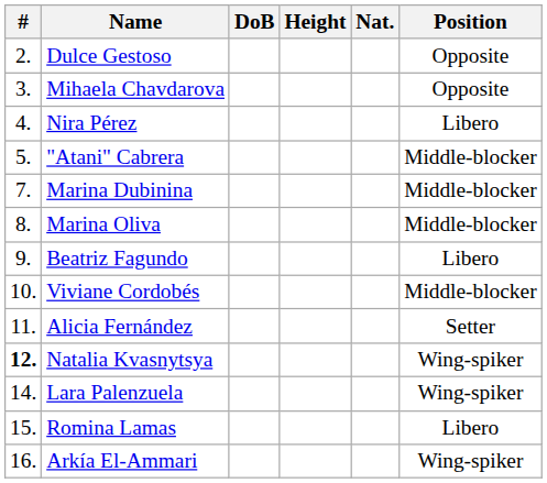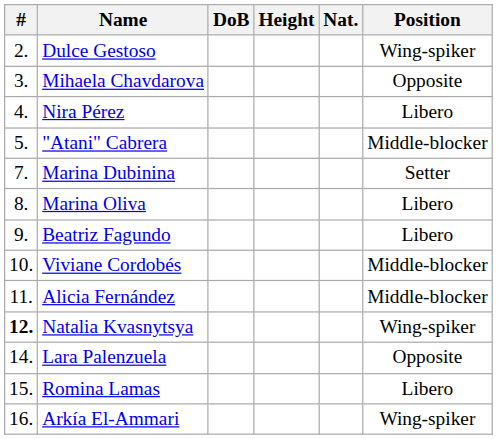Dulce Gestoso | Position: Opposite -> Wing-spiker
Marina Dubinina | Position: Middle-blocker -> Setter
Marina Oliva | Position: Middle-blocker -> Libero
Alicia Fernández | Position: Setter -> Middle-blocker
Lara Palenzuela | Position: Wing-spiker -> Opposite
